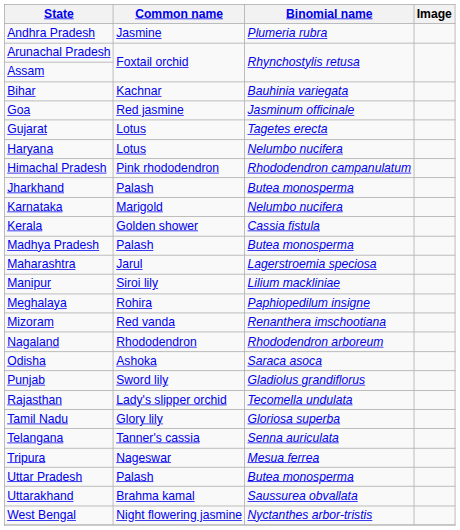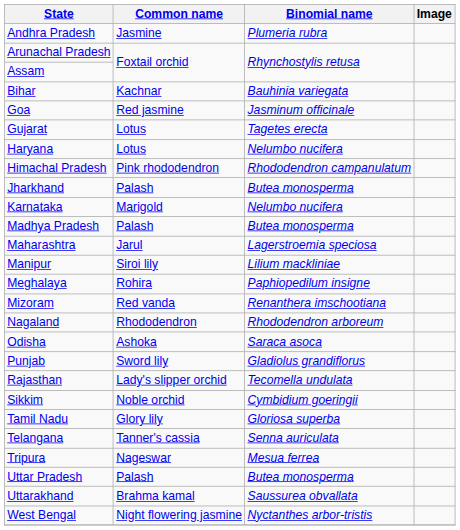- row: Kerala | Golden shower | Cassia fistula
+ row: Sikkim | Noble orchid | Cymbidium goeringii
